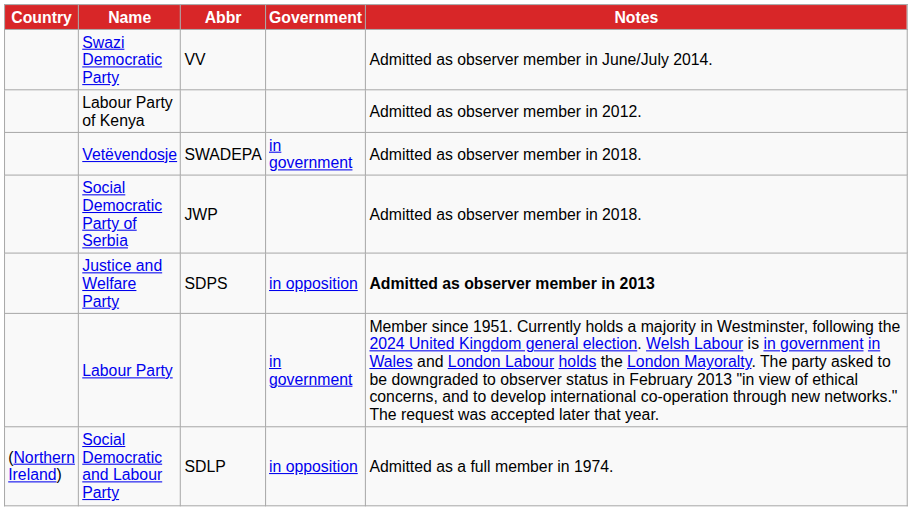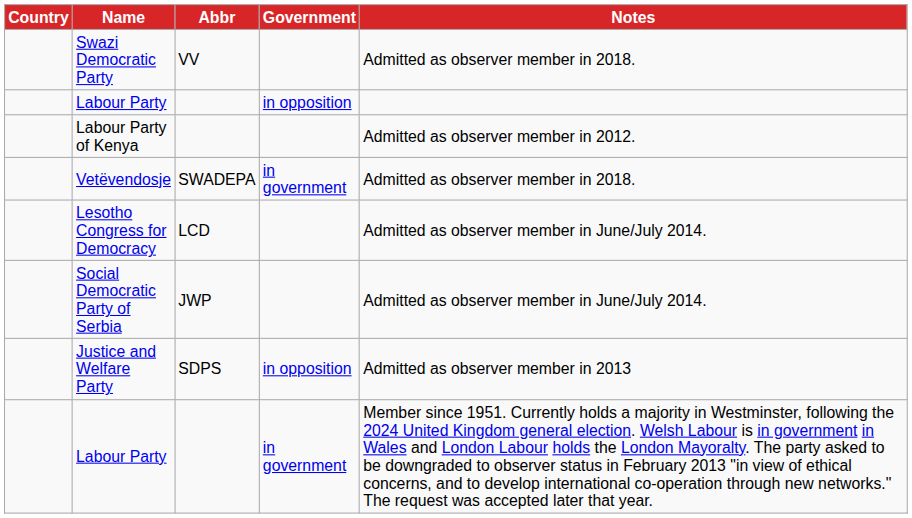Swazi Democratic Party | Notes: Admitted as observer member in June/July 2014. -> Admitted as observer member in 2018.
+ row: Labour Party | in opposition
+ row: Lesotho Congress for Democracy | LCD | Admitted as observer member in June/July 2014.
Social Democratic Party of Serbia | Notes: Admitted as observer member in 2018. -> Admitted as observer member in June/July 2014.
Justice and Welfare Party | Notes: bold -> normal
- row: (Northern Ireland) | Social Democratic and Labour Party | SDLP | in opposition | Admitted as a full member in 1974.
